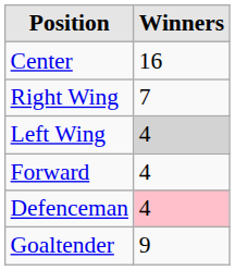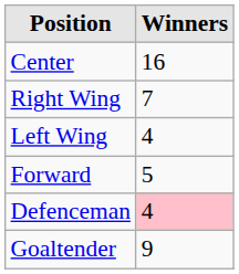Left Wing | Winners: lightgrey background -> no background
Forward | Winners: 4 -> 5
